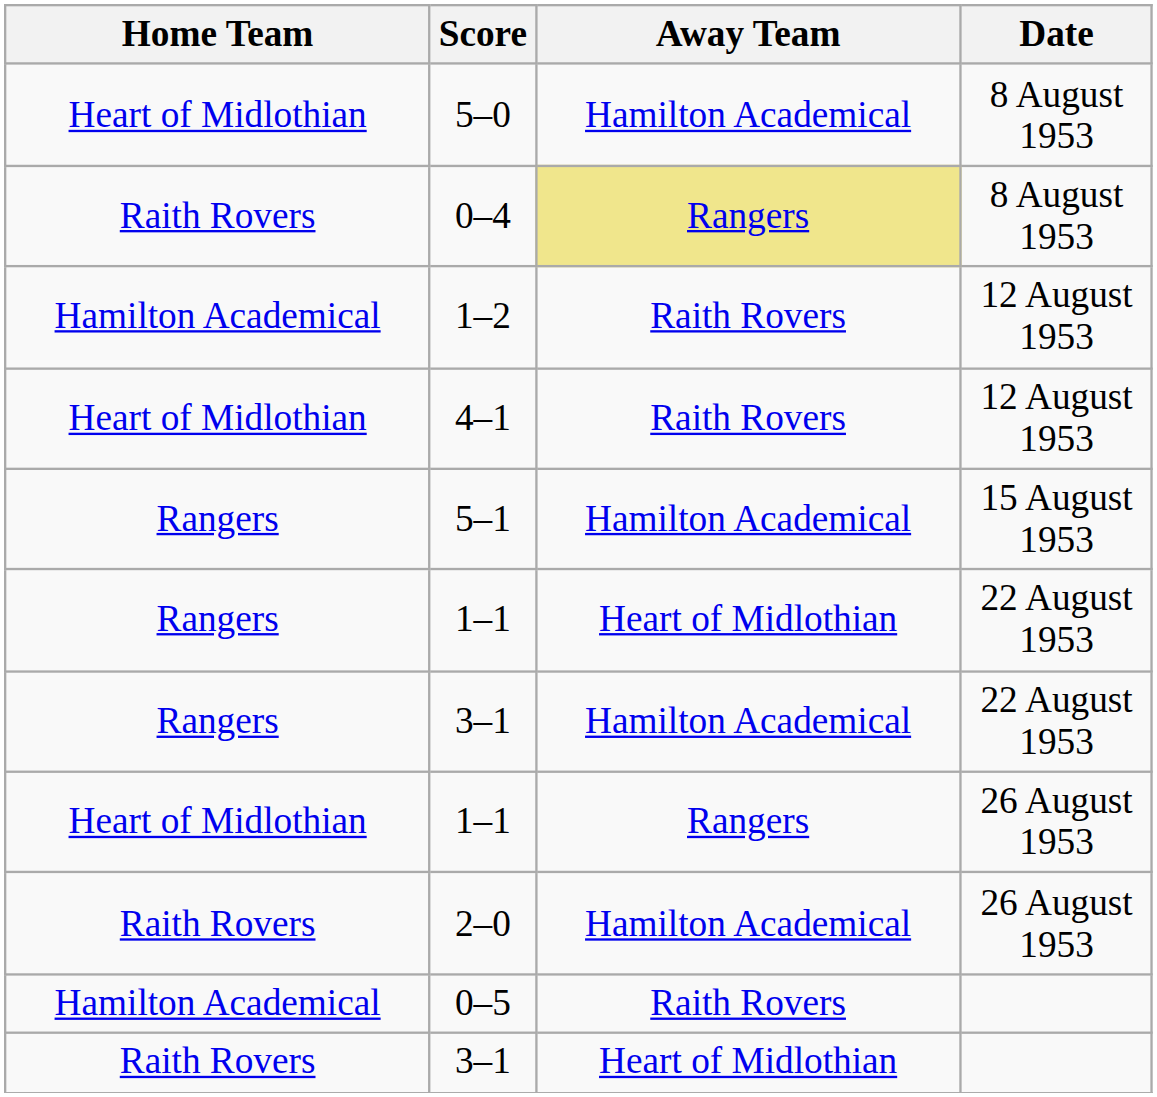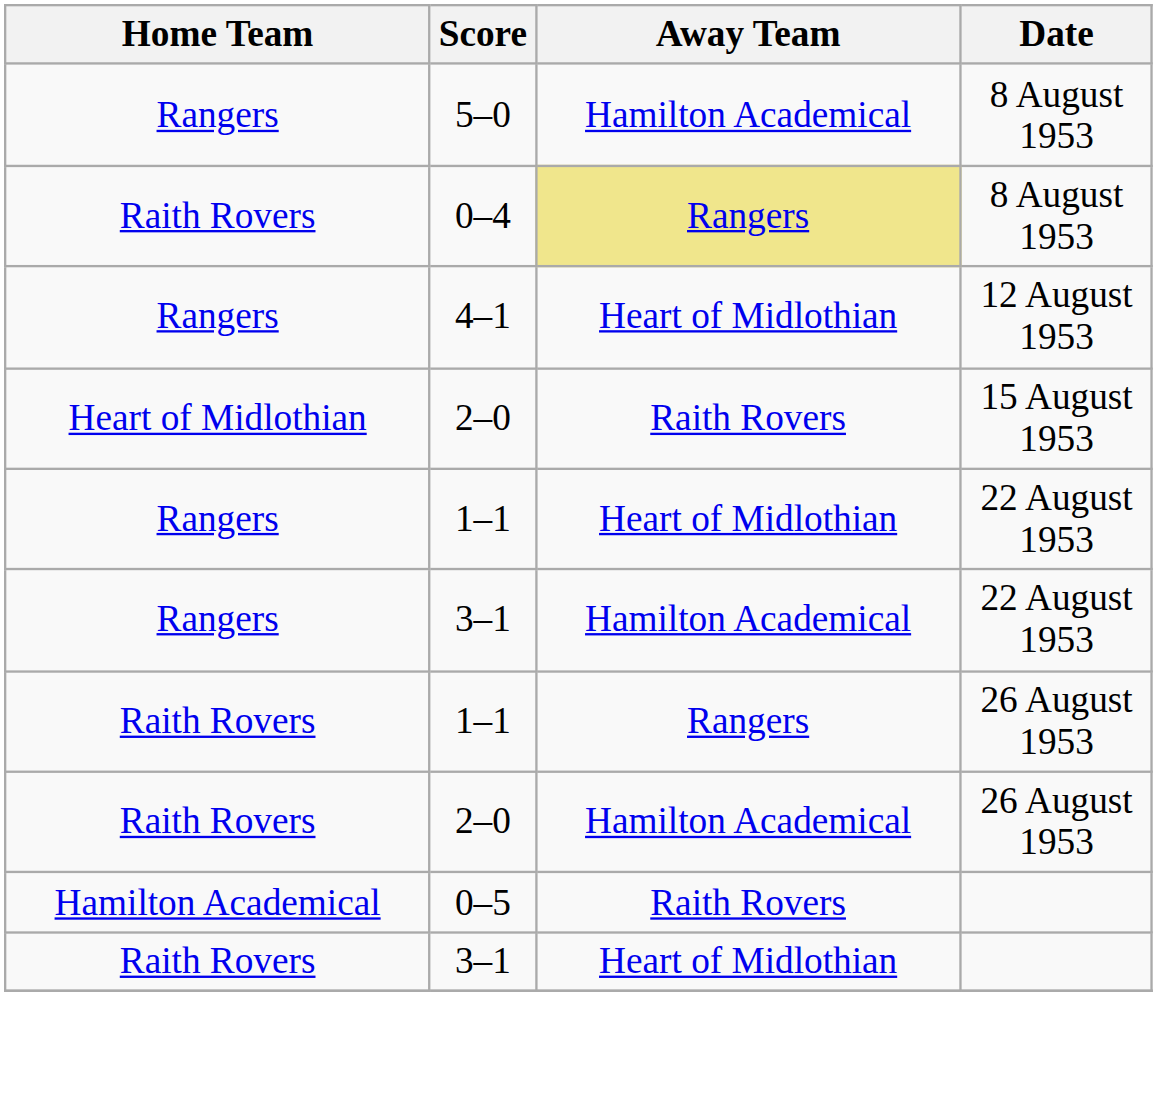5–0 | Home Team: Heart of Midlothian -> Rangers
- row: Hamilton Academical | 1–2 | Raith Rovers | 12 August 1953
4–1 | Home Team: Heart of Midlothian -> Rangers
4–1 | Away Team: Raith Rovers -> Heart of Midlothian
+ row: Heart of Midlothian | 2–0 | Raith Rovers | 15 August 1953
- row: Rangers | 5–1 | Hamilton Academical | 15 August 1953
1–1 / 26 August 1953 | Home Team: Heart of Midlothian -> Raith Rovers
